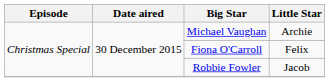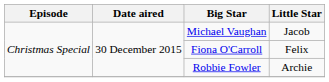Michael Vaughan | Little Star: Archie -> Jacob
Robbie Fowler | Little Star: Jacob -> Archie
